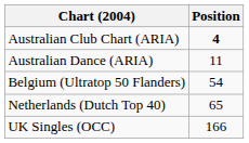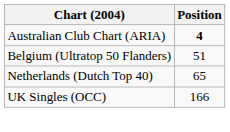- row: Australian Dance (ARIA) | 11
Belgium (Ultratop 50 Flanders) | Position: 54 -> 51
